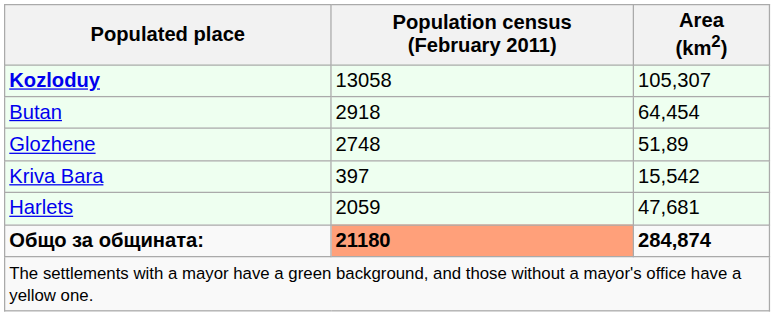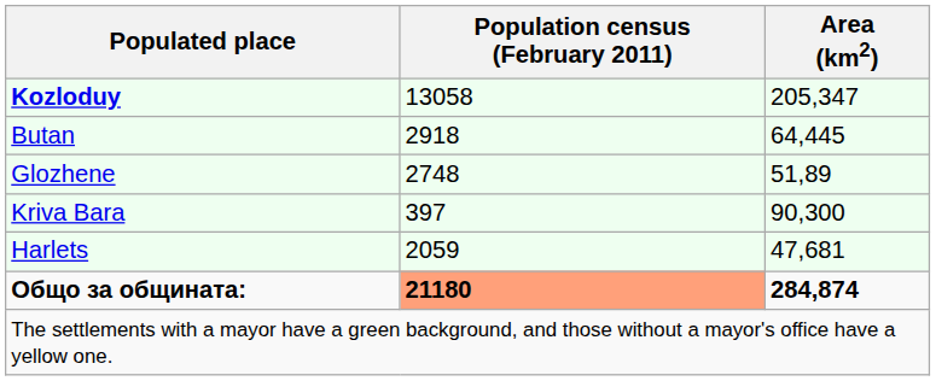Kozloduy | Area (km2): 105,307 -> 205,347
Butan | Area (km2): 64,454 -> 64,445
Kriva Bara | Area (km2): 15,542 -> 90,300
